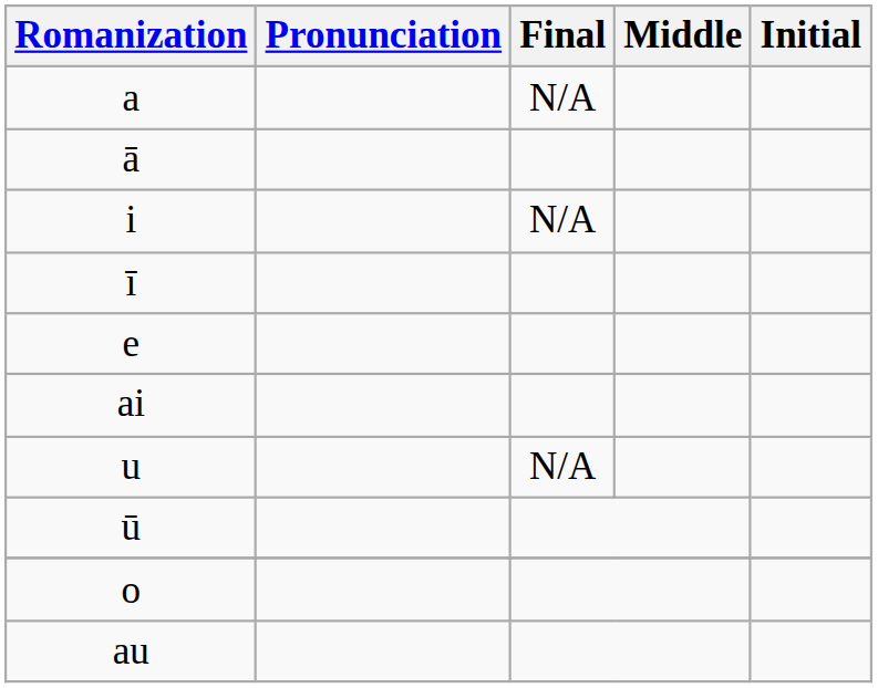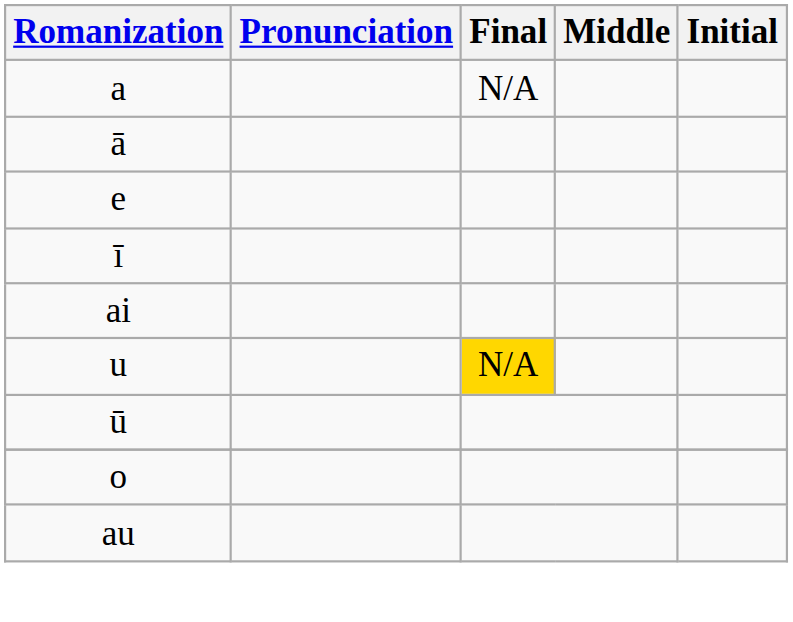- row: i | N/A
rows swapped: ī <-> e
u | Final: no background -> gold background
